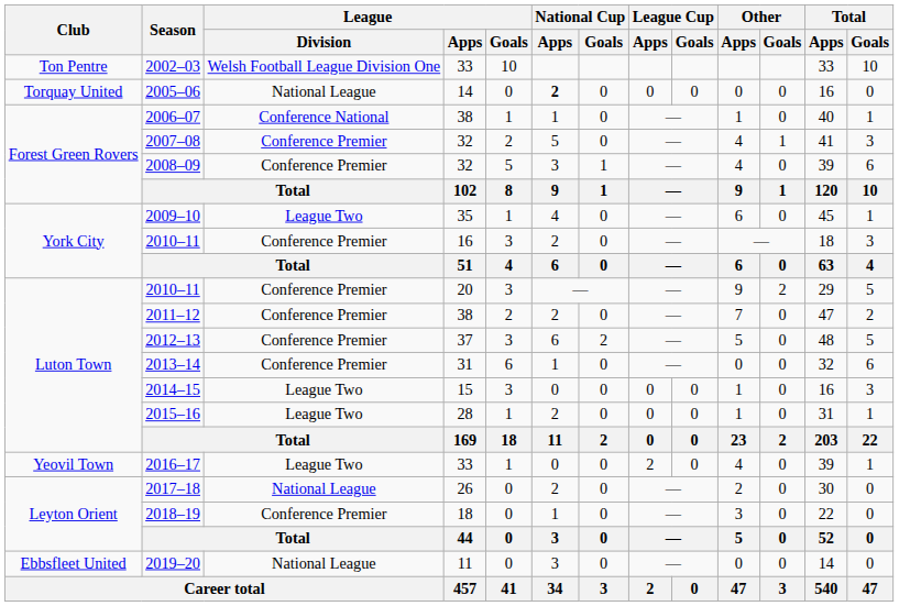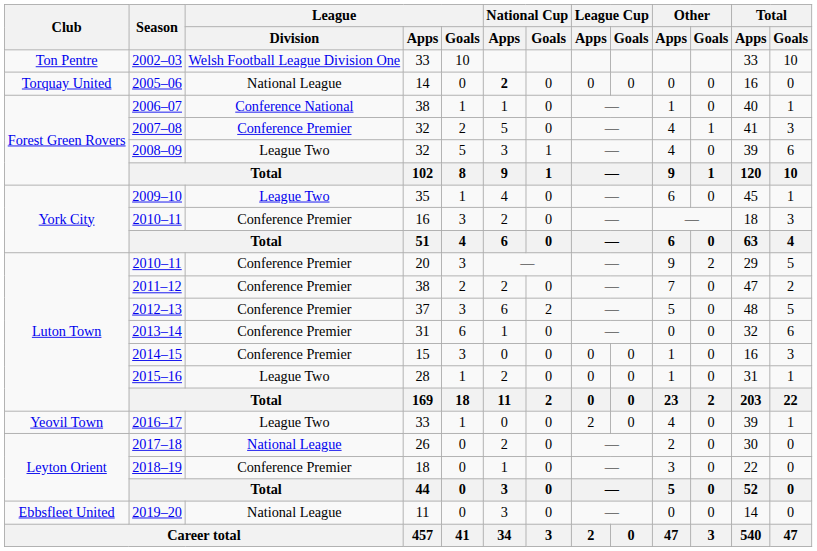2008–09 | League / Division: Conference Premier -> League Two
2014–15 | League / Division: League Two -> Conference Premier
